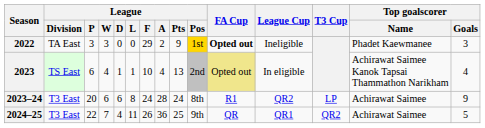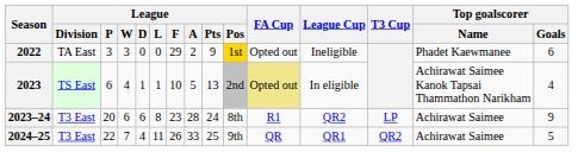2022 | FA Cup: bold -> normal
2022 | Top goalscorer / Goals: 3 -> 6
2023 | League / A: 4 -> 5
2023–24 | League / F: 24 -> 23
2024–25 | League / A: 36 -> 33
